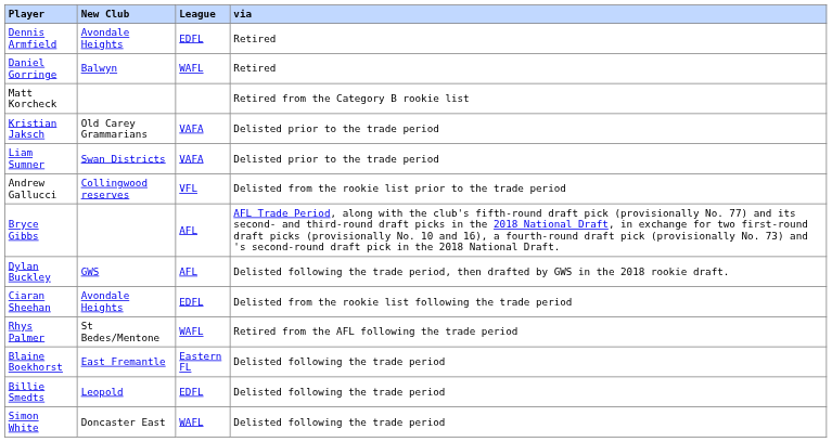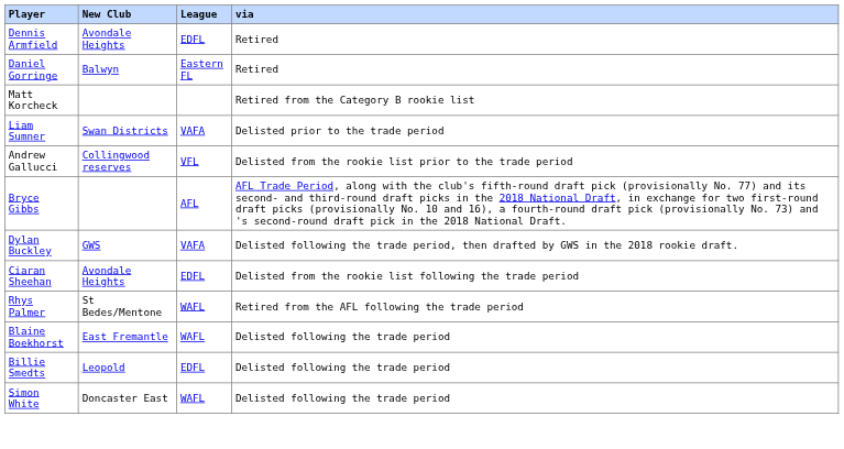Daniel Gorringe | League: WAFL -> Eastern FL
- row: Kristian Jaksch | Old Carey Grammarians | VAFA | Delisted prior to the trade period
Dylan Buckley | League: AFL -> VAFA
Blaine Boekhorst | League: Eastern FL -> WAFL
